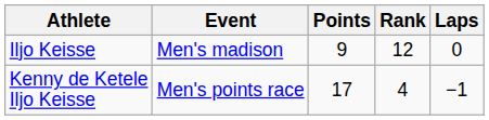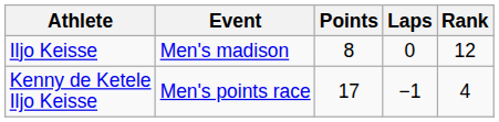columns swapped: Laps <-> Rank
Iljo Keisse | Points: 9 -> 8
